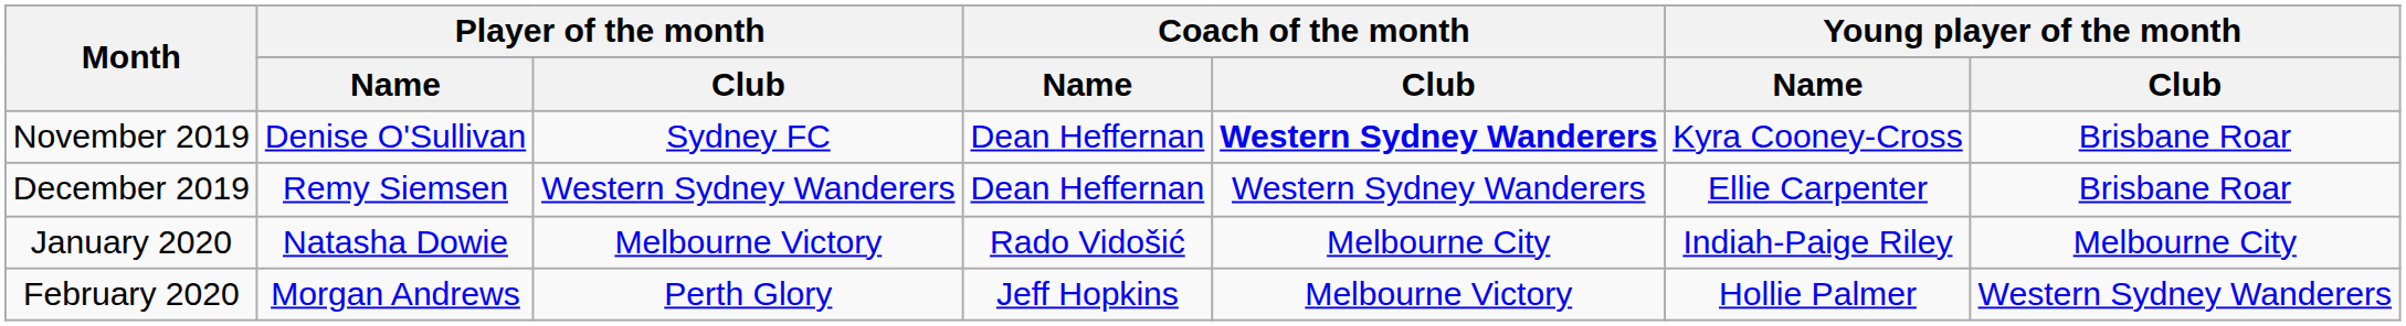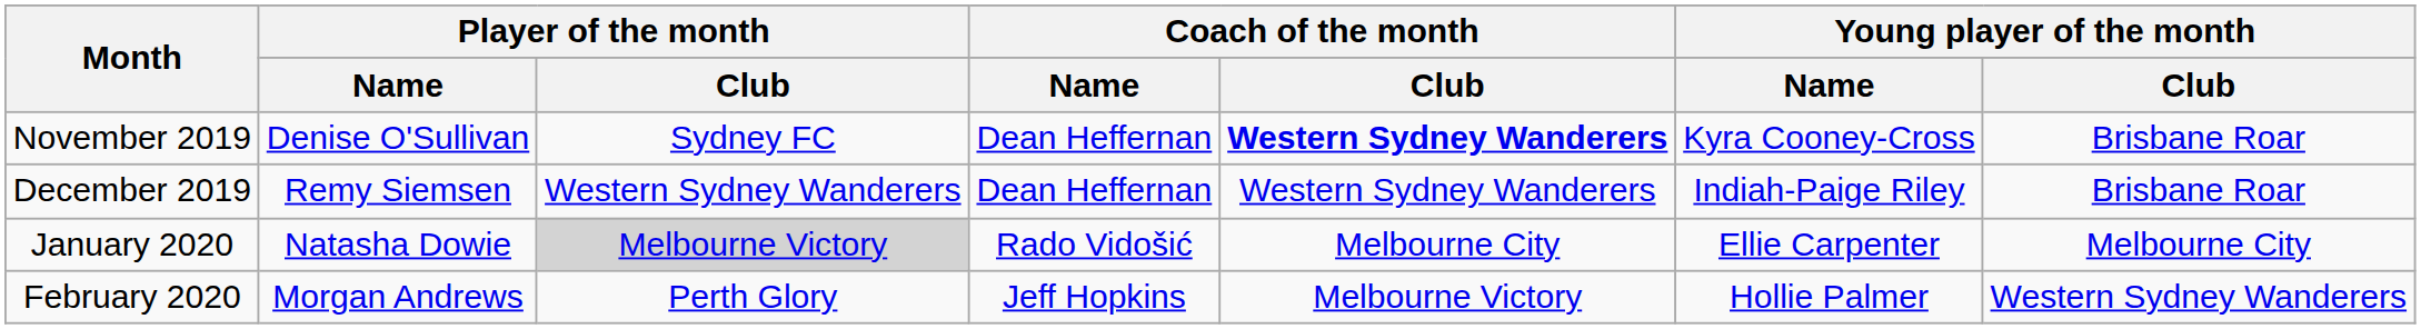December 2019 | Young player of the month / Name: Ellie Carpenter -> Indiah-Paige Riley
January 2020 | Player of the month / Club: no background -> lightgrey background
January 2020 | Young player of the month / Name: Indiah-Paige Riley -> Ellie Carpenter
